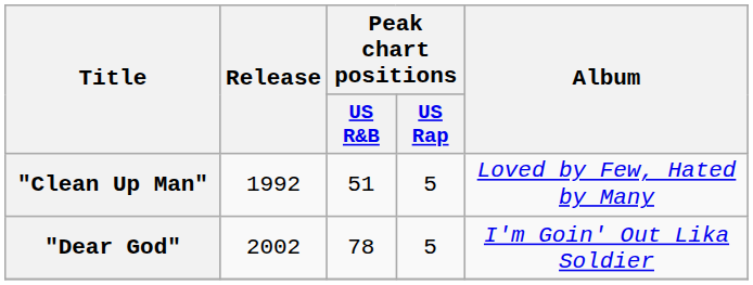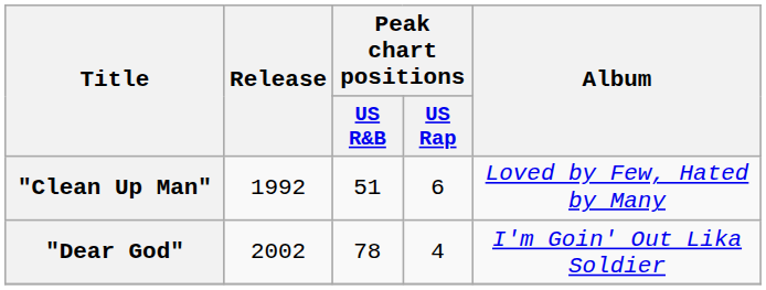"Clean Up Man" | Peak chart positions / US Rap: 5 -> 6
"Dear God" | Peak chart positions / US Rap: 5 -> 4
